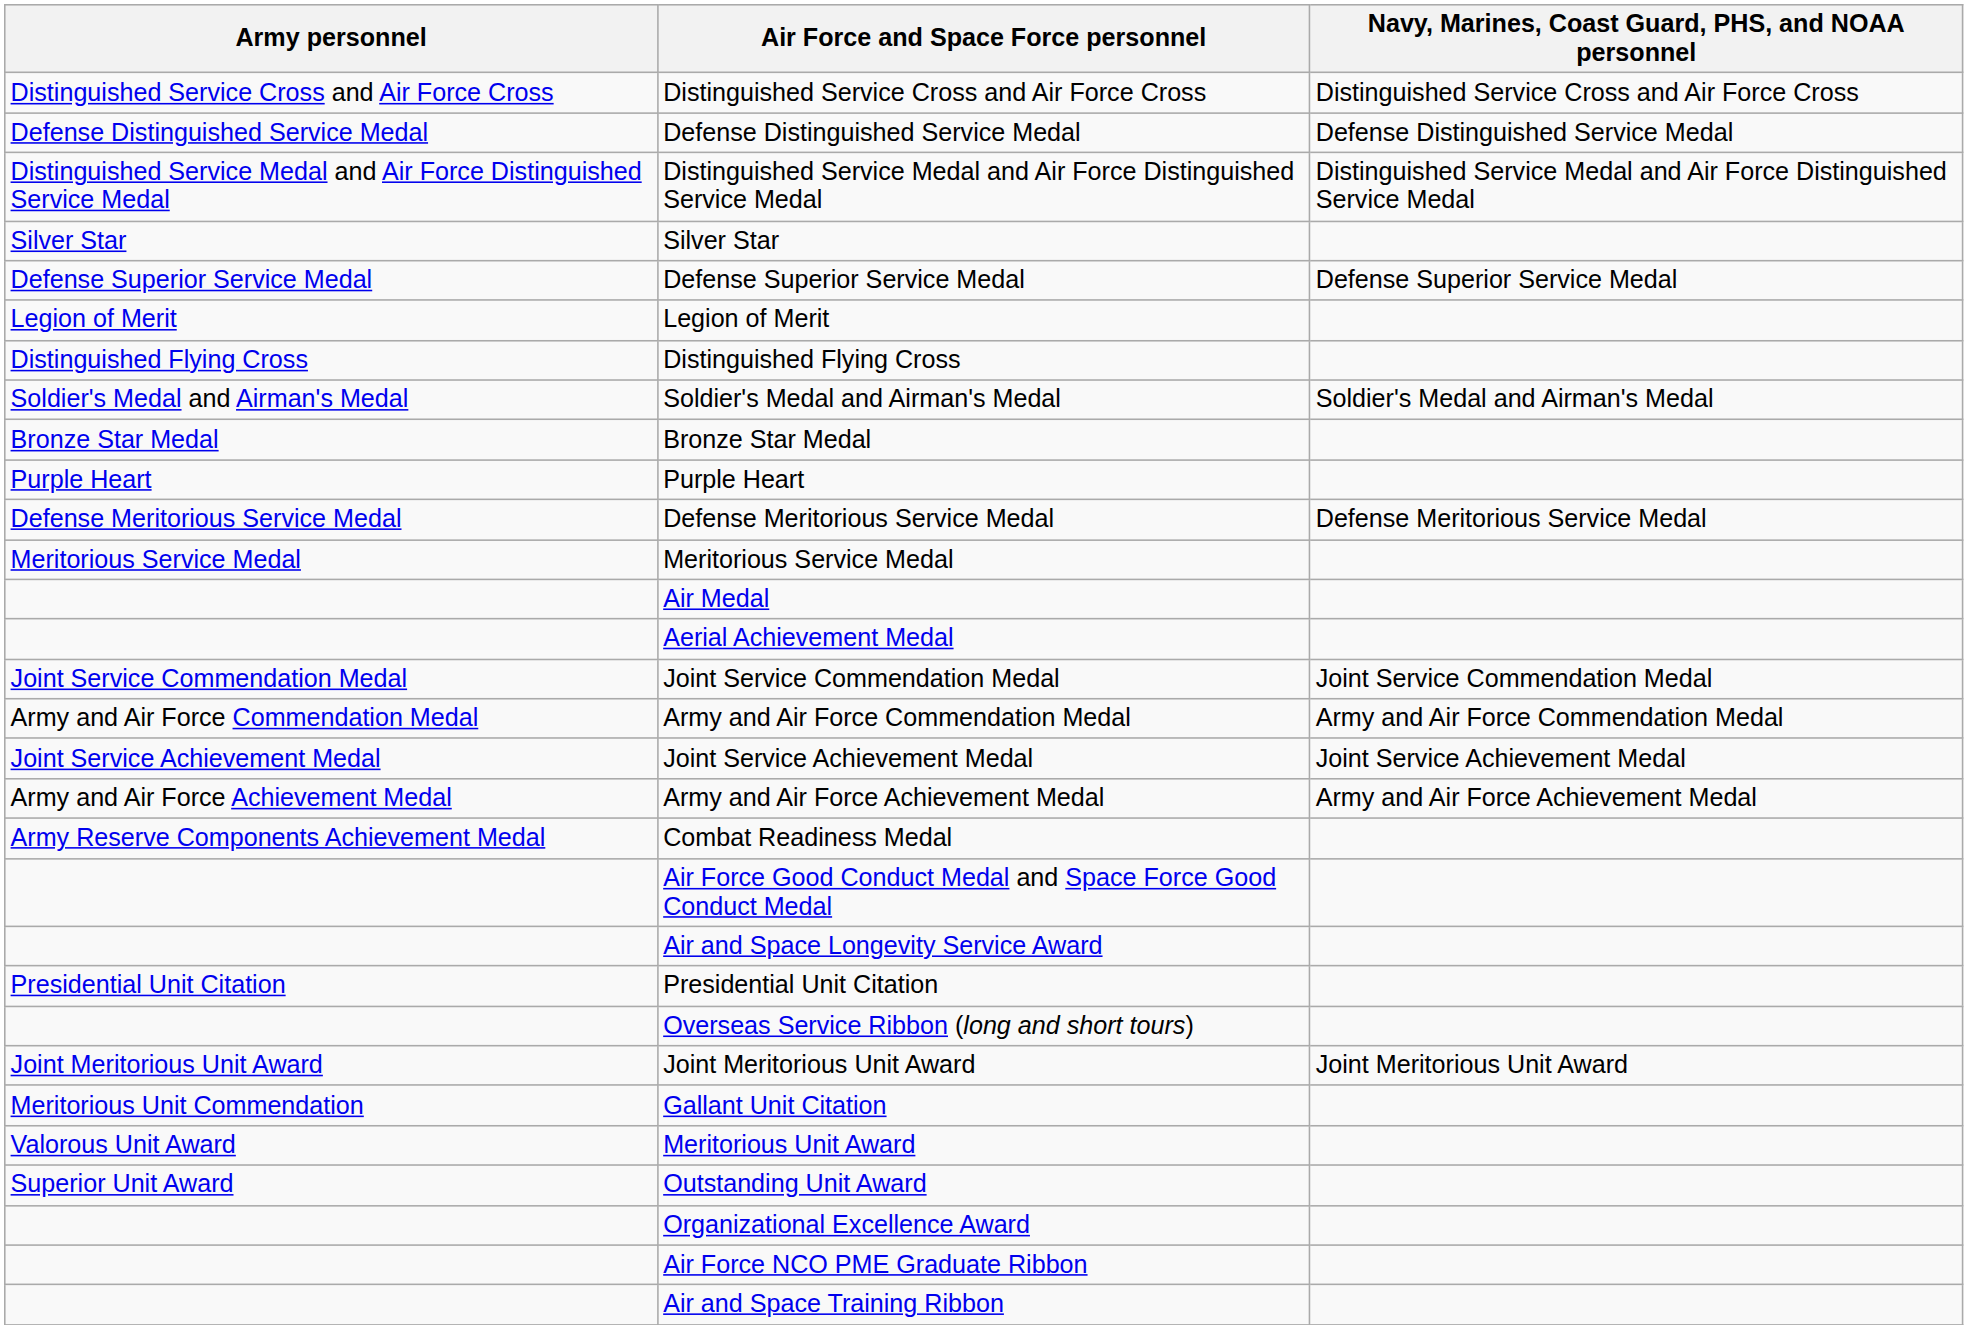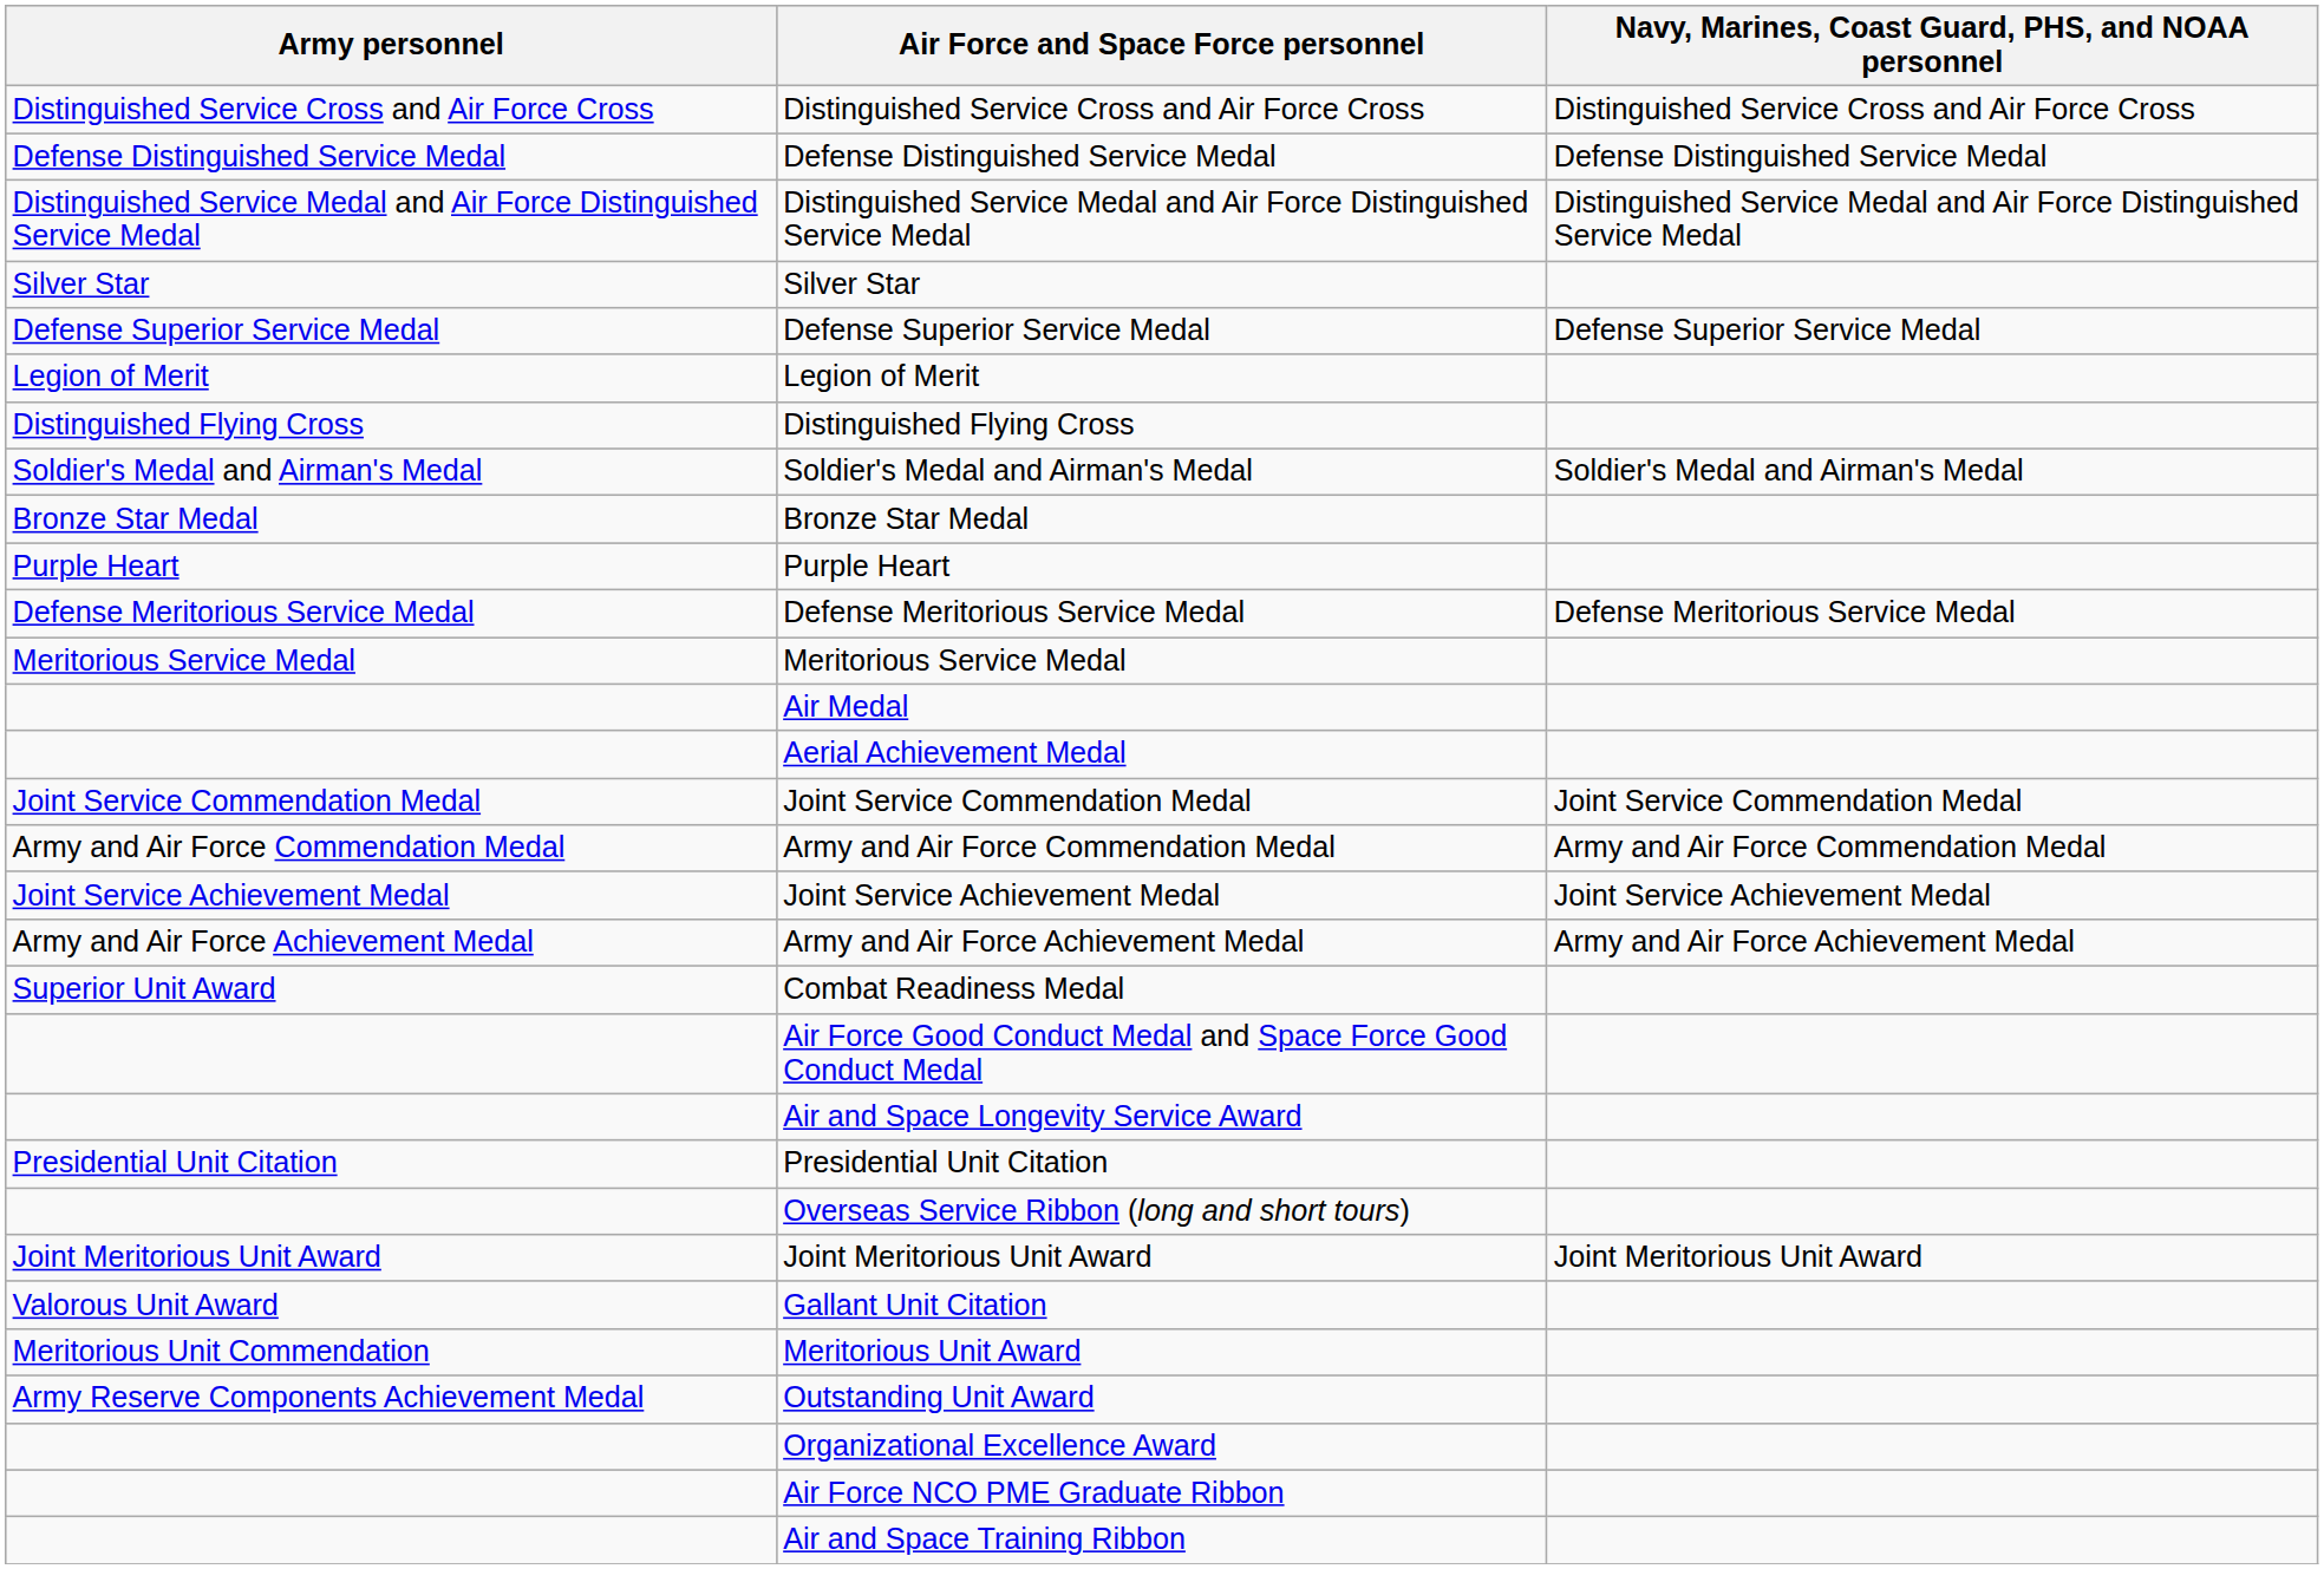Combat Readiness Medal | Army personnel: Army Reserve Components Achievement Medal -> Superior Unit Award
Gallant Unit Citation | Army personnel: Meritorious Unit Commendation -> Valorous Unit Award
Meritorious Unit Award | Army personnel: Valorous Unit Award -> Meritorious Unit Commendation
Outstanding Unit Award | Army personnel: Superior Unit Award -> Army Reserve Components Achievement Medal
